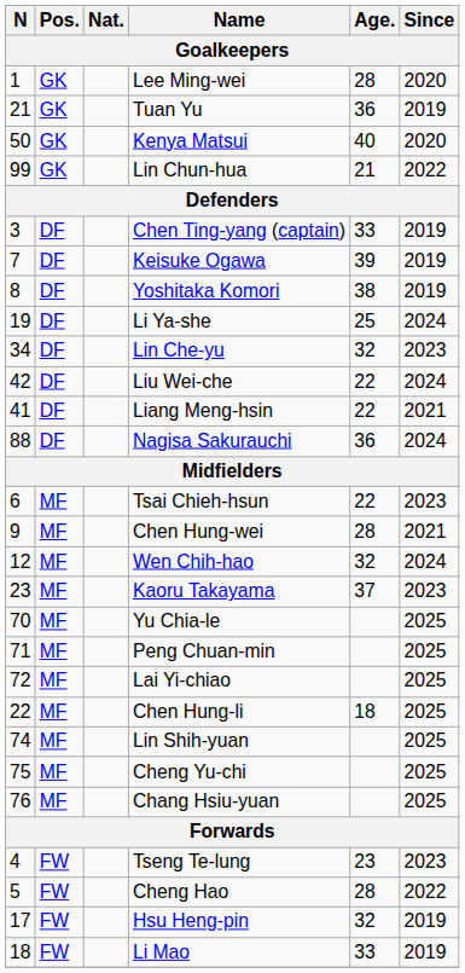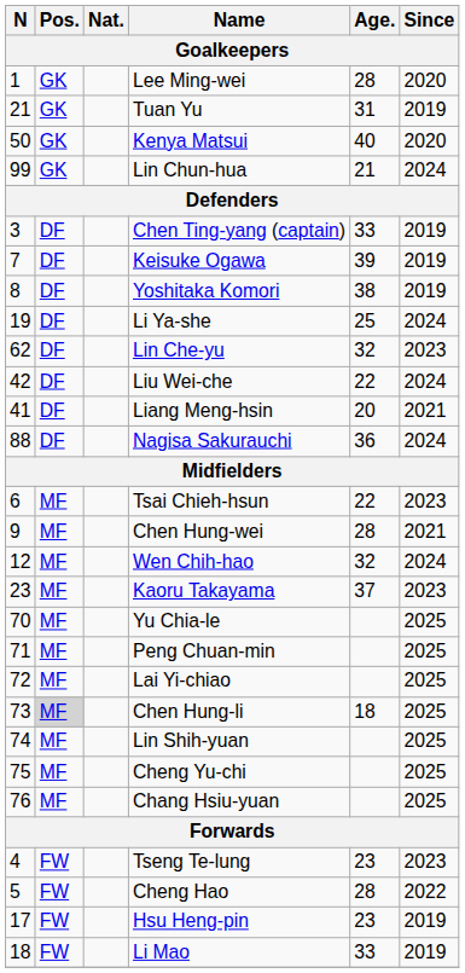Tuan Yu | Age.: 36 -> 31
Lin Chun-hua | Since: 2022 -> 2024
Lin Che-yu | N: 34 -> 62
Liang Meng-hsin | Age.: 22 -> 20
Chen Hung-li | N: 22 -> 73
Chen Hung-li | Pos.: no background -> lightgrey background
Hsu Heng-pin | Age.: 32 -> 23
